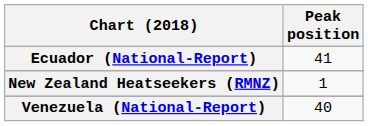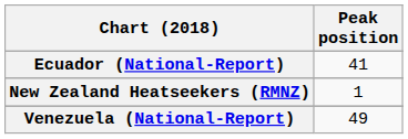Venezuela (National-Report) | Peak position: 40 -> 49
